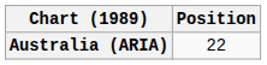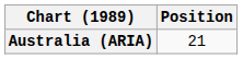Australia (ARIA) | Position: 22 -> 21
